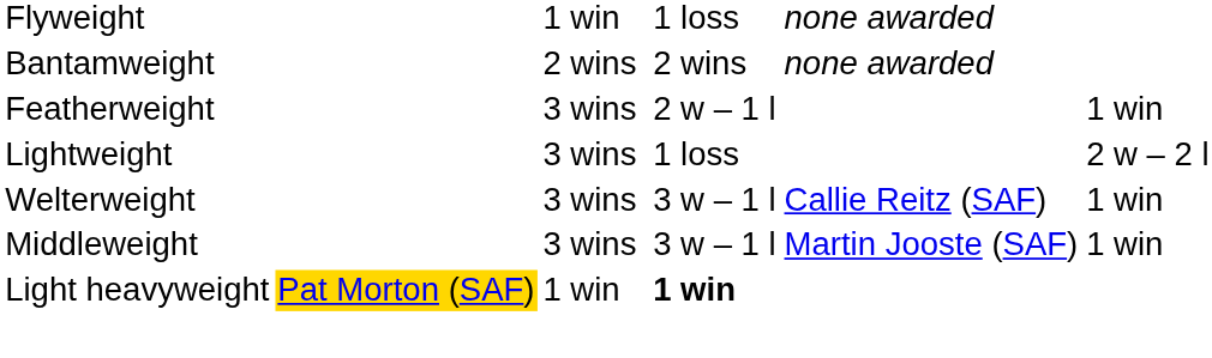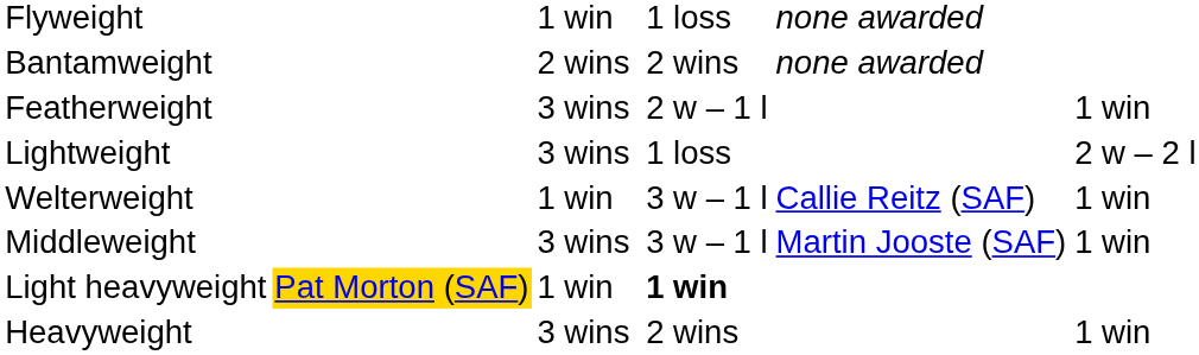Welterweight | column 3: 3 wins -> 1 win
+ row: Heavyweight | 3 wins | 2 wins | 1 win
